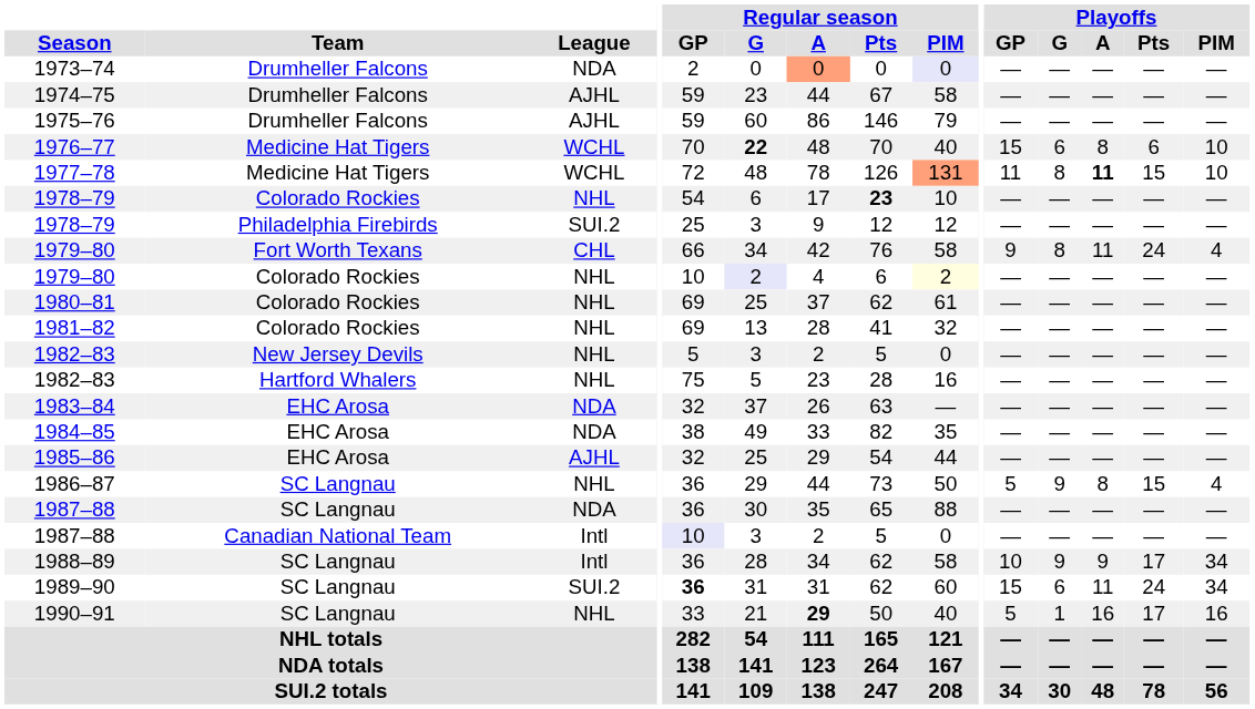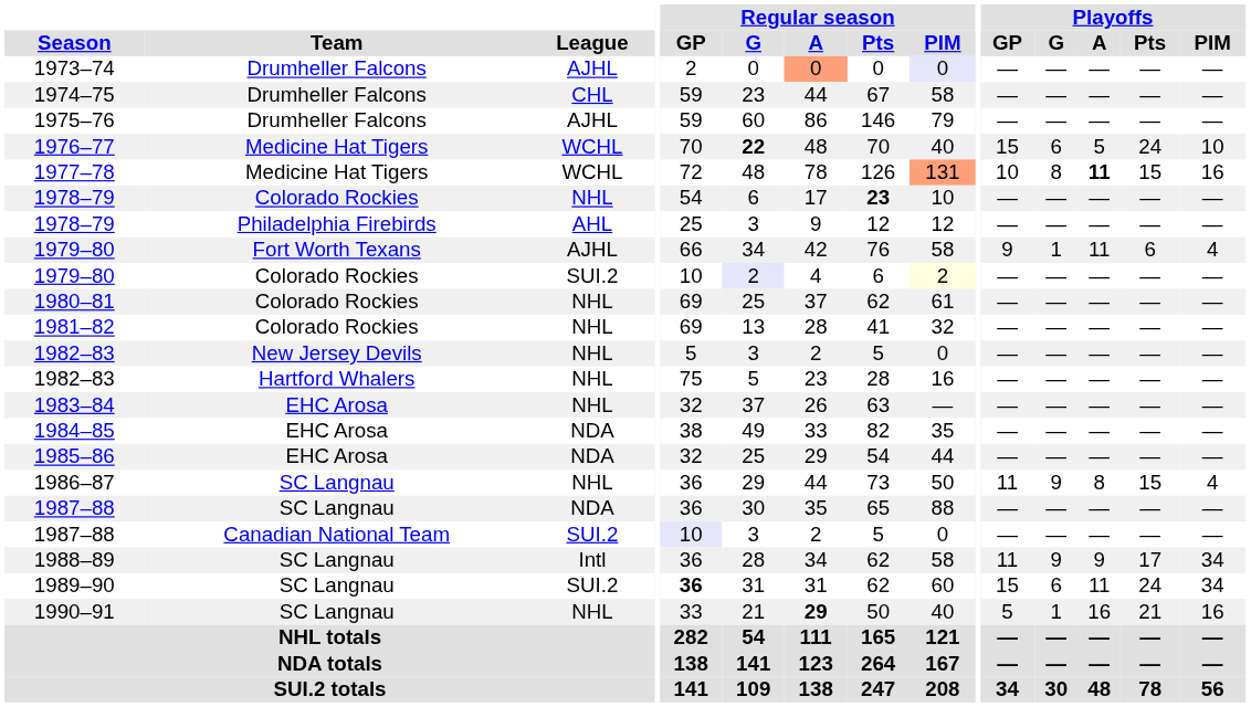1973–74 | League: NDA -> AJHL
1974–75 | League: AJHL -> CHL
1976–77 | Playoffs / A: 8 -> 5
1976–77 | Playoffs / Pts: 6 -> 24
1977–78 | Playoffs / GP: 11 -> 10
1977–78 | Playoffs / PIM: 10 -> 16
1978–79 / Philadelphia Firebirds | League: SUI.2 -> AHL
1979–80 / Fort Worth Texans | League: CHL -> AJHL
1979–80 / Fort Worth Texans | Playoffs / G: 8 -> 1
1979–80 / Fort Worth Texans | Playoffs / Pts: 24 -> 6
1979–80 / Colorado Rockies | League: NHL -> SUI.2
1983–84 | League: NDA -> NHL
1985–86 | League: AJHL -> NDA
1986–87 | Playoffs / GP: 5 -> 11
1987–88 / Canadian National Team | League: Intl -> SUI.2
1988–89 | Playoffs / GP: 10 -> 11
1990–91 | Playoffs / Pts: 17 -> 21
